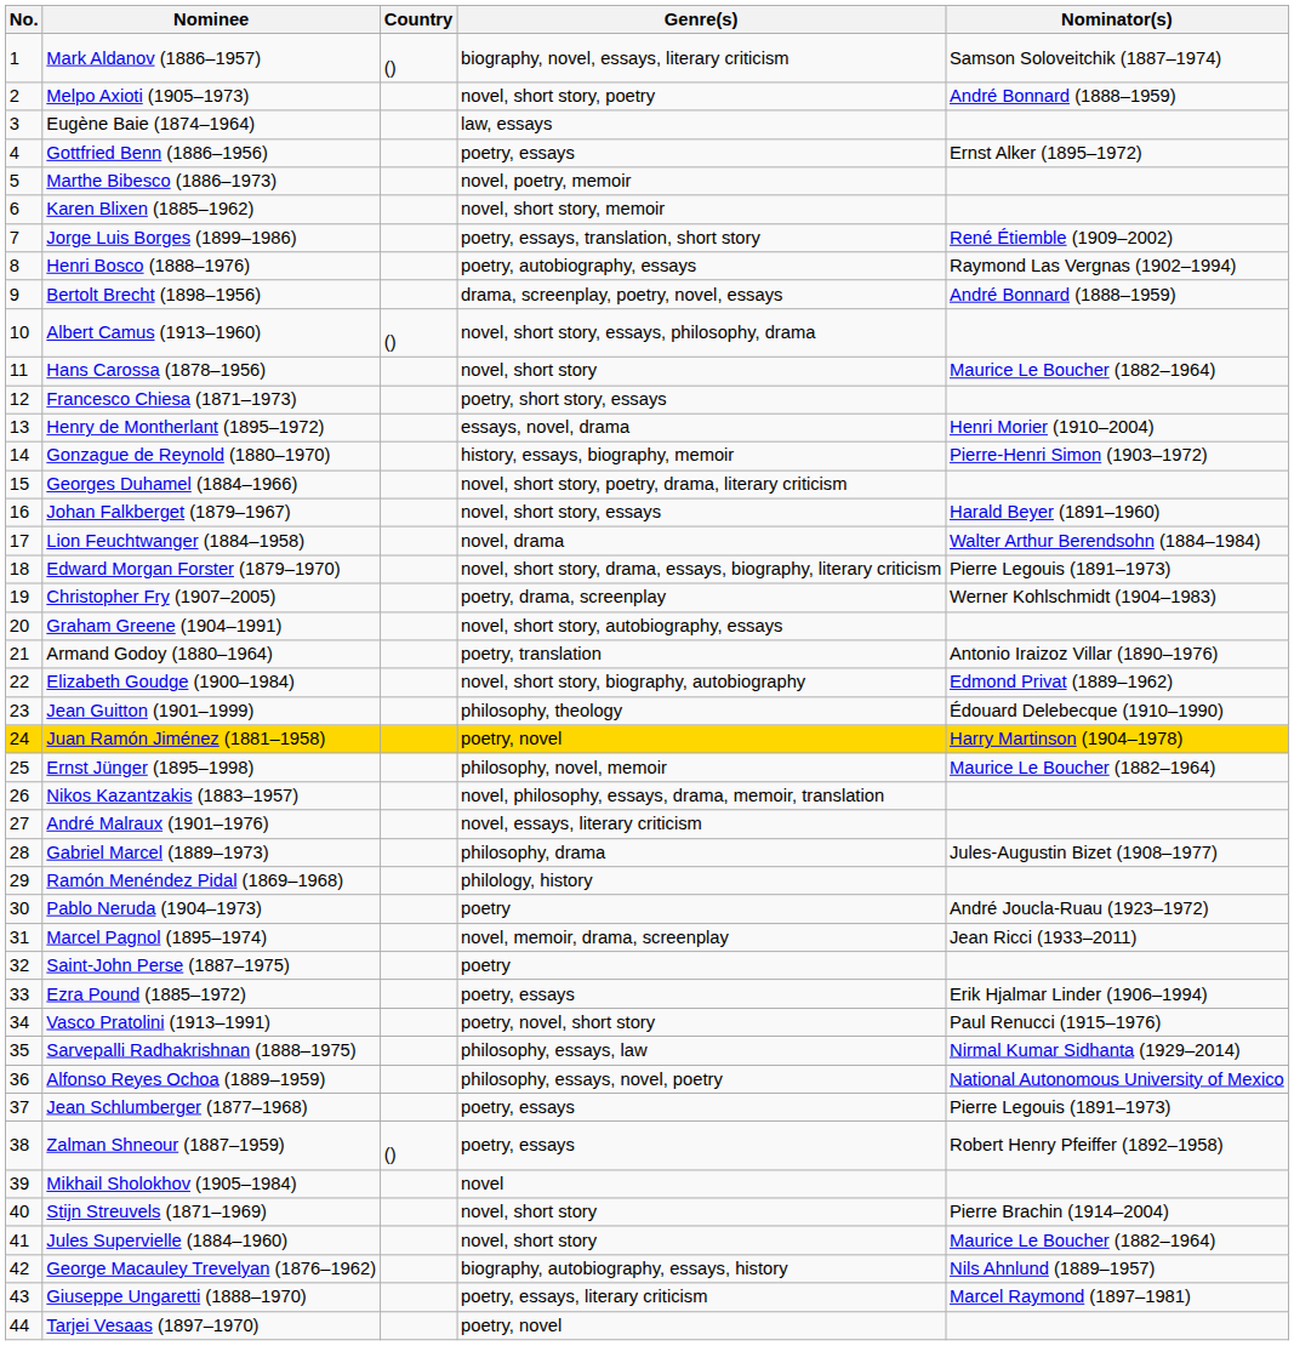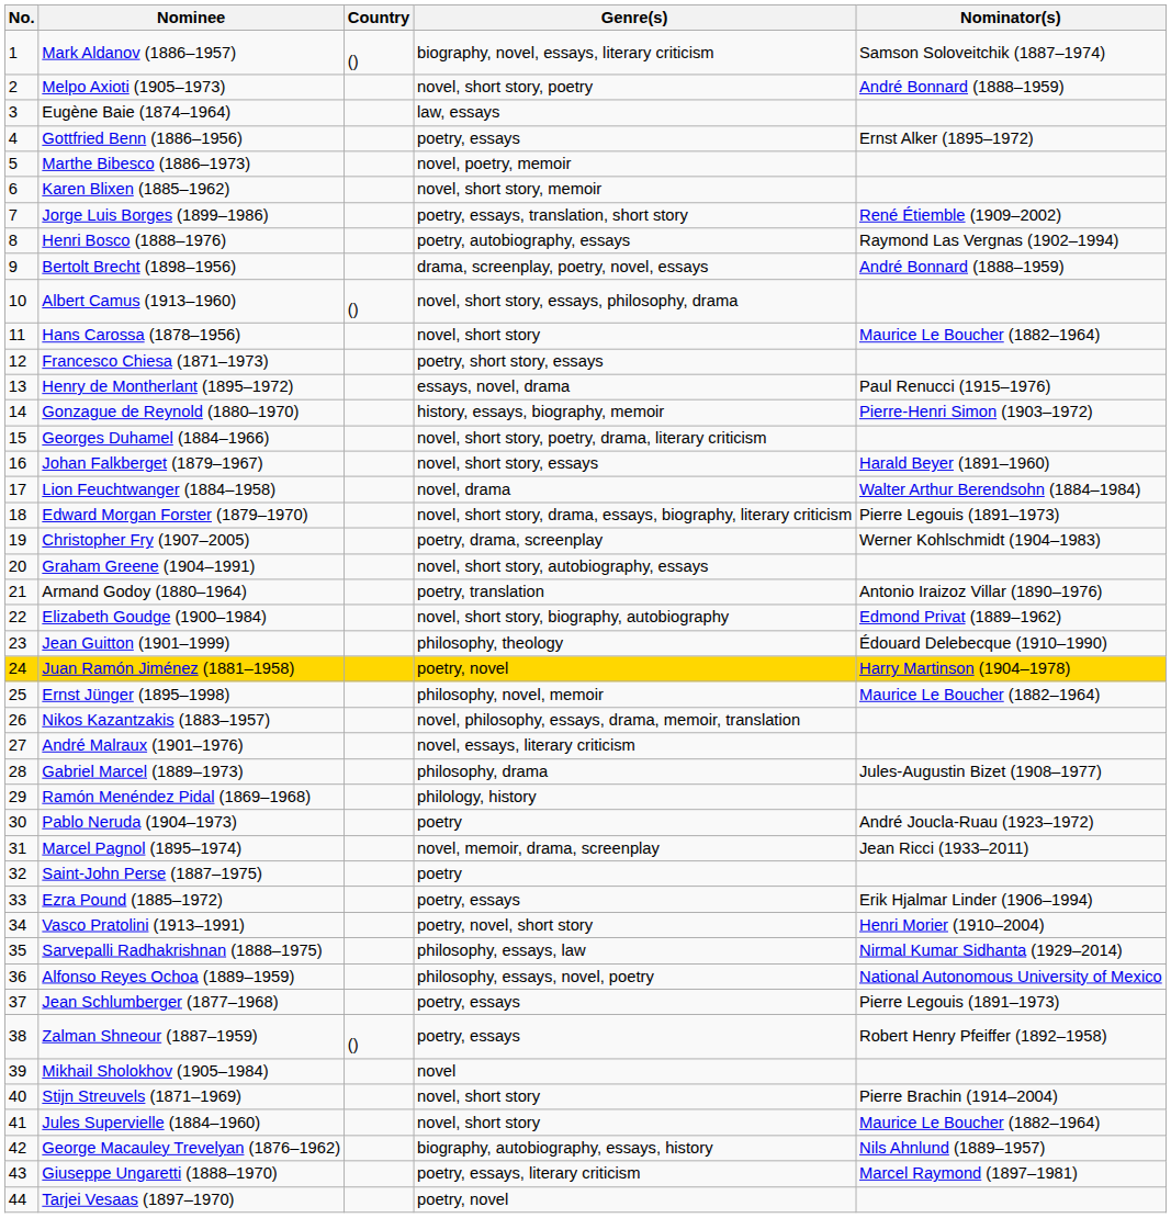Henry de Montherlant (1895–1972) | Nominator(s): Henri Morier (1910–2004) -> Paul Renucci (1915–1976)
Vasco Pratolini (1913–1991) | Nominator(s): Paul Renucci (1915–1976) -> Henri Morier (1910–2004)
